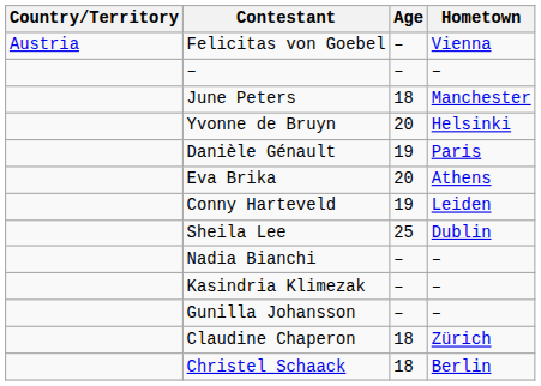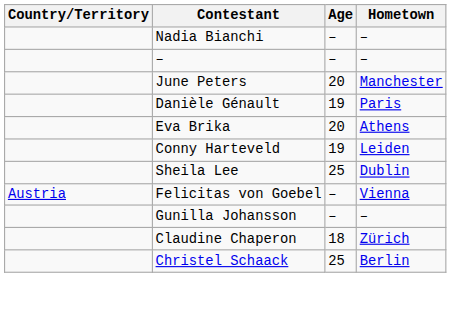rows swapped: Felicitas von Goebel <-> Nadia Bianchi
June Peters | Age: 18 -> 20
- row: Yvonne de Bruyn | 20 | Helsinki
- row: Kasindria Klimezak | – | –
Christel Schaack | Age: 18 -> 25
